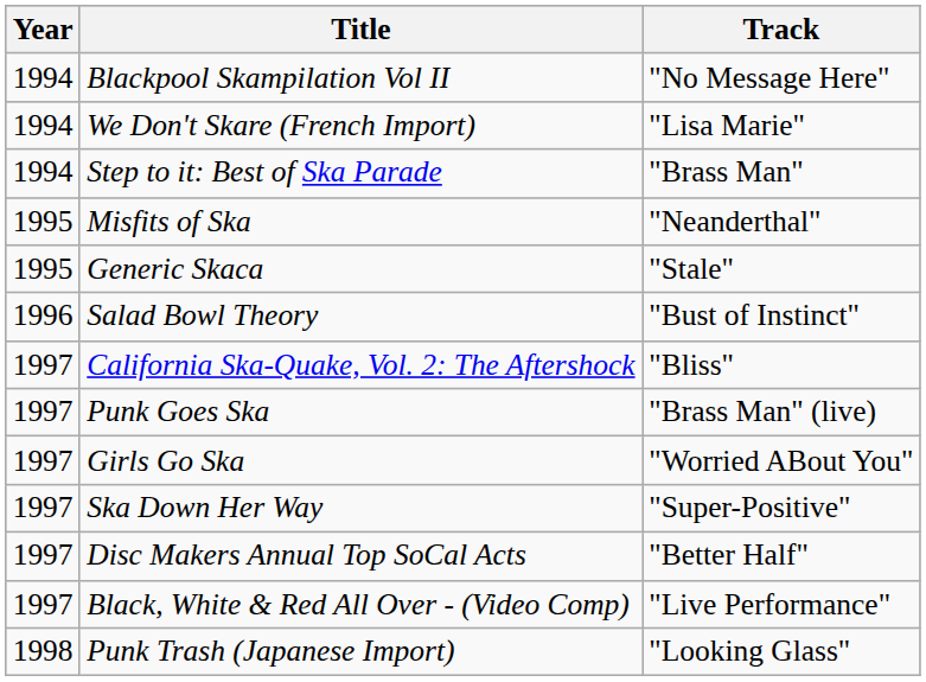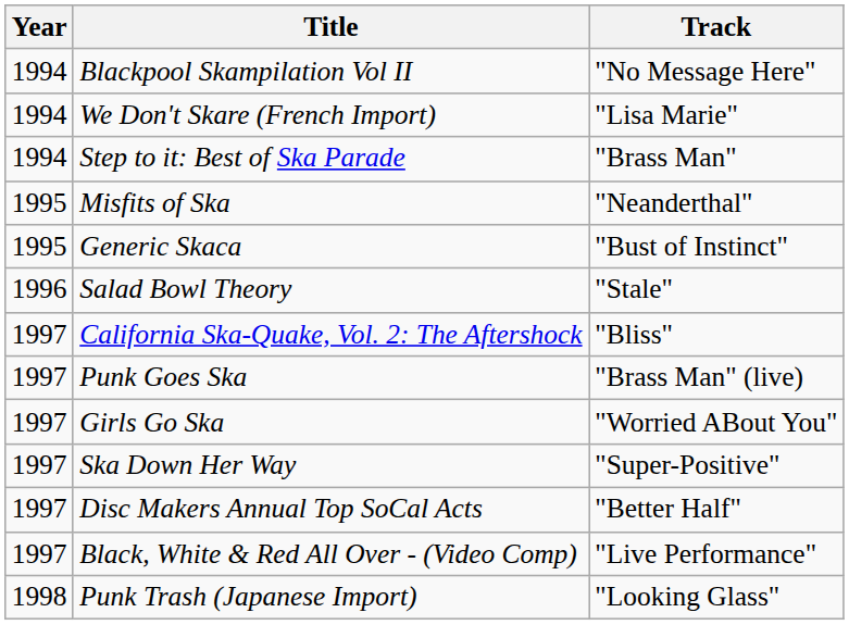Generic Skaca | Track: "Stale" -> "Bust of Instinct"
Salad Bowl Theory | Track: "Bust of Instinct" -> "Stale"
